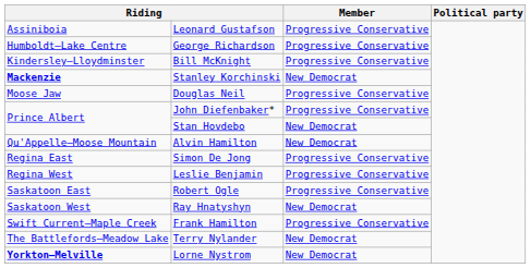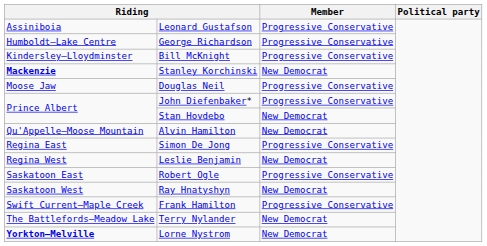Leslie Benjamin | Member: Progressive Conservative -> New Democrat
